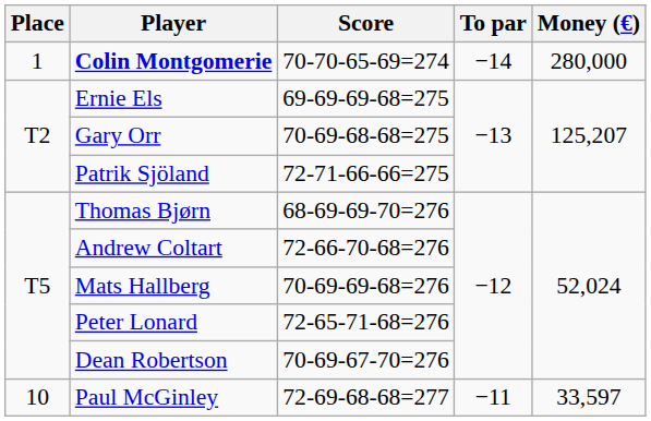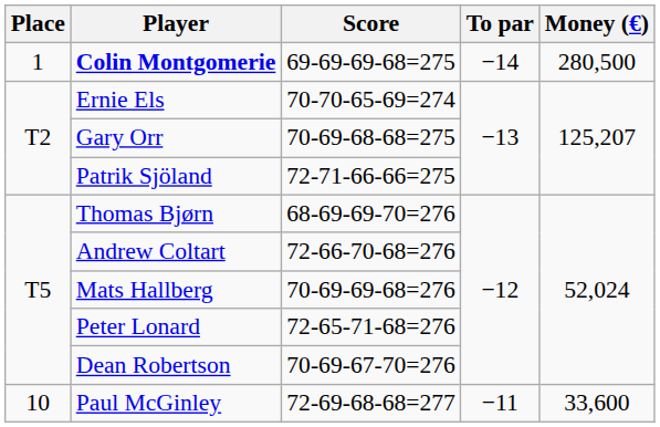Colin Montgomerie | Score: 70-70-65-69=274 -> 69-69-69-68=275
Colin Montgomerie | Money (€): 280,000 -> 280,500
Ernie Els | Score: 69-69-69-68=275 -> 70-70-65-69=274
Paul McGinley | Money (€): 33,597 -> 33,600
